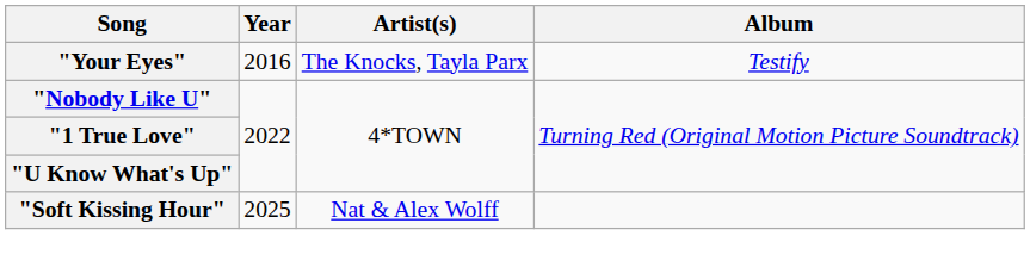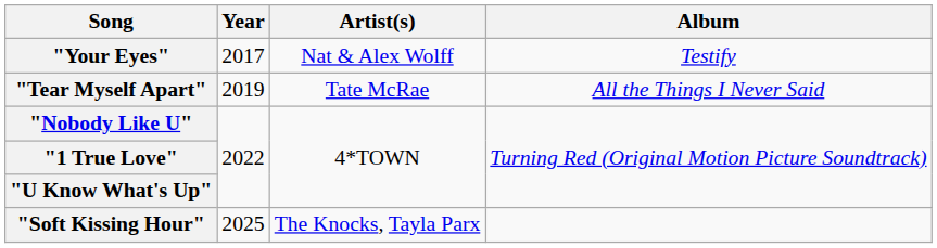"Your Eyes" | Year: 2016 -> 2017
"Your Eyes" | Artist(s): The Knocks, Tayla Parx -> Nat & Alex Wolff
+ row: "Tear Myself Apart" | 2019 | Tate McRae | All the Things I Never Said
"Soft Kissing Hour" | Artist(s): Nat & Alex Wolff -> The Knocks, Tayla Parx
